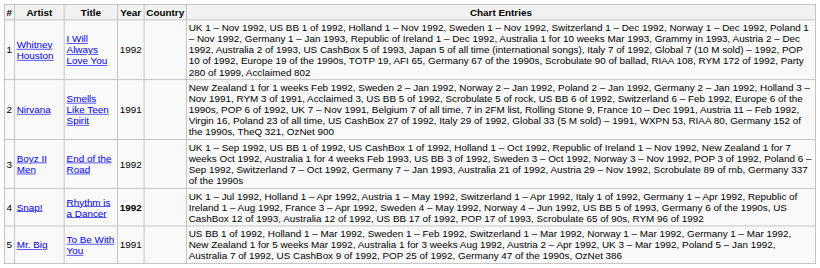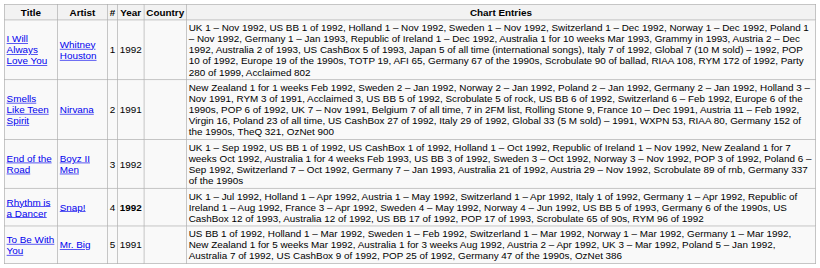columns swapped: # <-> Title
